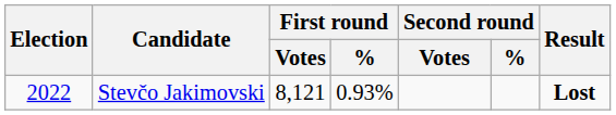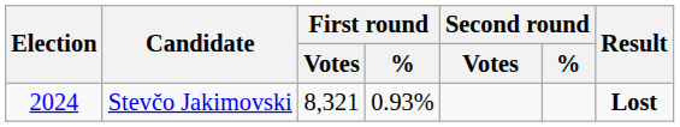Stevčo Jakimovski | Election: 2022 -> 2024
Stevčo Jakimovski | First round / Votes: 8,121 -> 8,321
